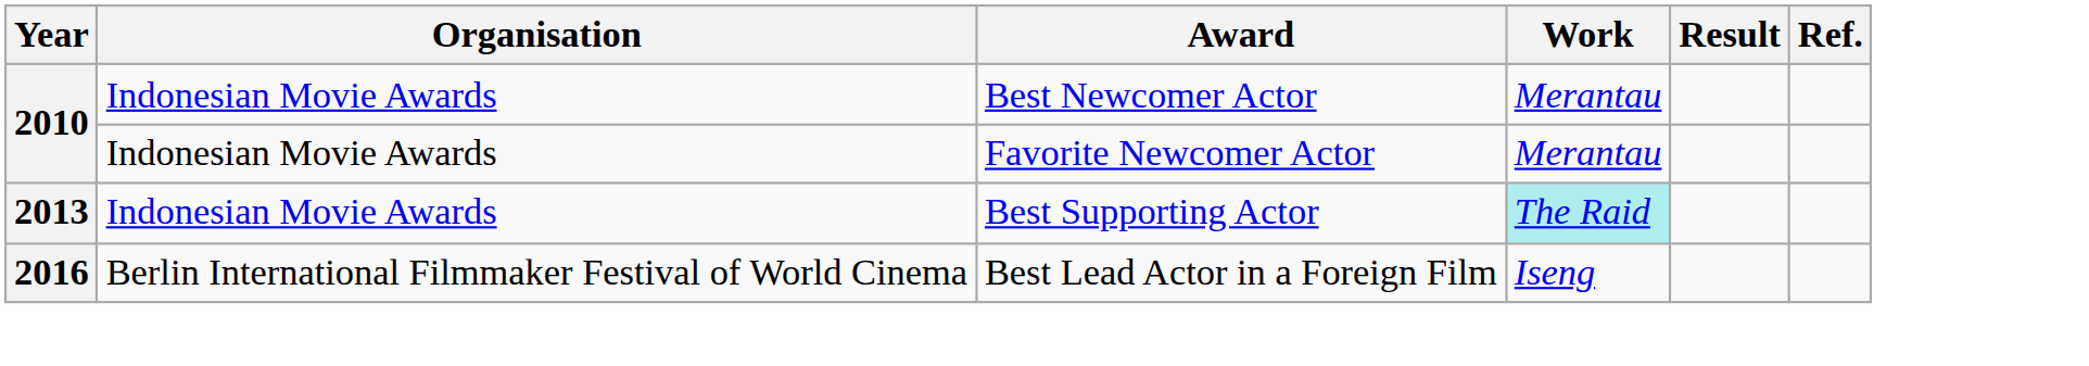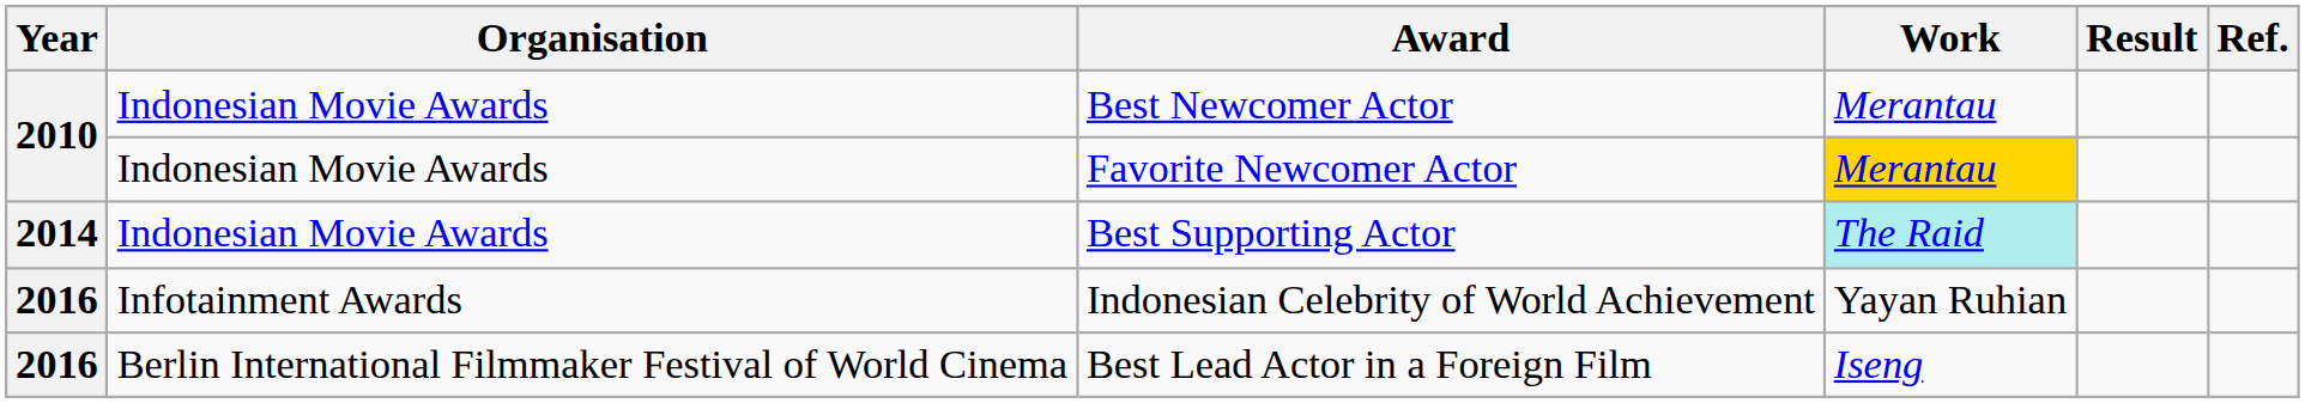Favorite Newcomer Actor | Work: no background -> gold background
Best Supporting Actor | Year: 2013 -> 2014
+ row: 2016 | Infotainment Awards | Indonesian Celebrity of World Achievement | Yayan Ruhian
